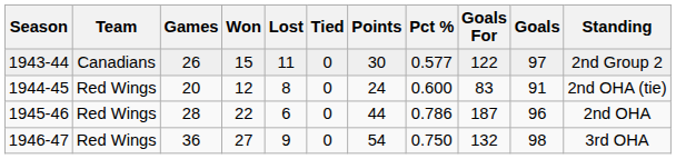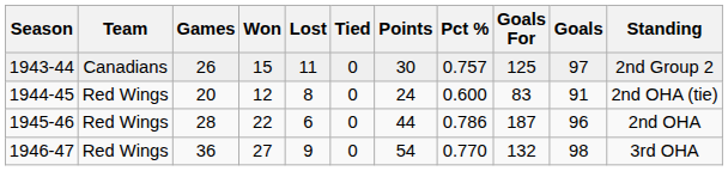1943-44 | Pct %: 0.577 -> 0.757
1943-44 | Goals For: 122 -> 125
1946-47 | Pct %: 0.750 -> 0.770
